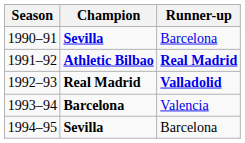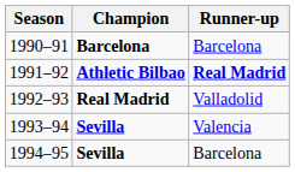1990–91 | Champion: Sevilla -> Barcelona
1992–93 | Runner-up: bold -> normal
1993–94 | Champion: Barcelona -> Sevilla
